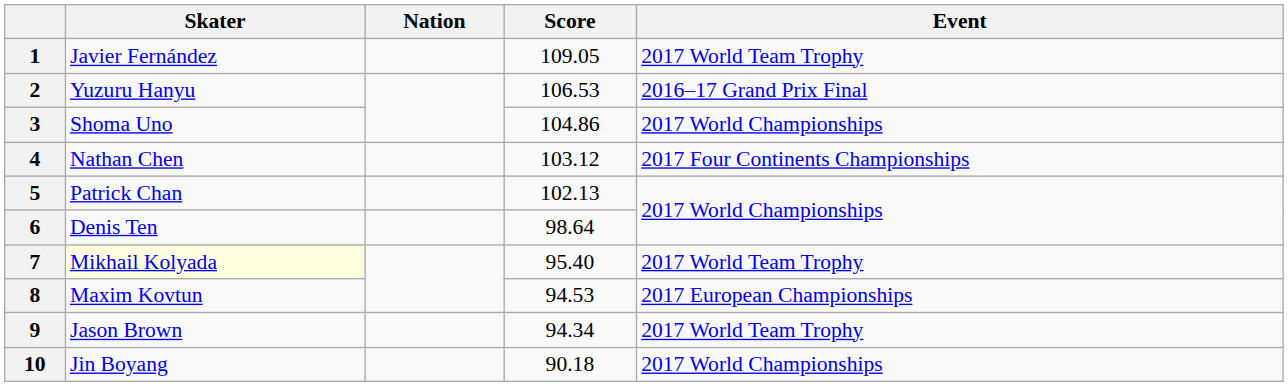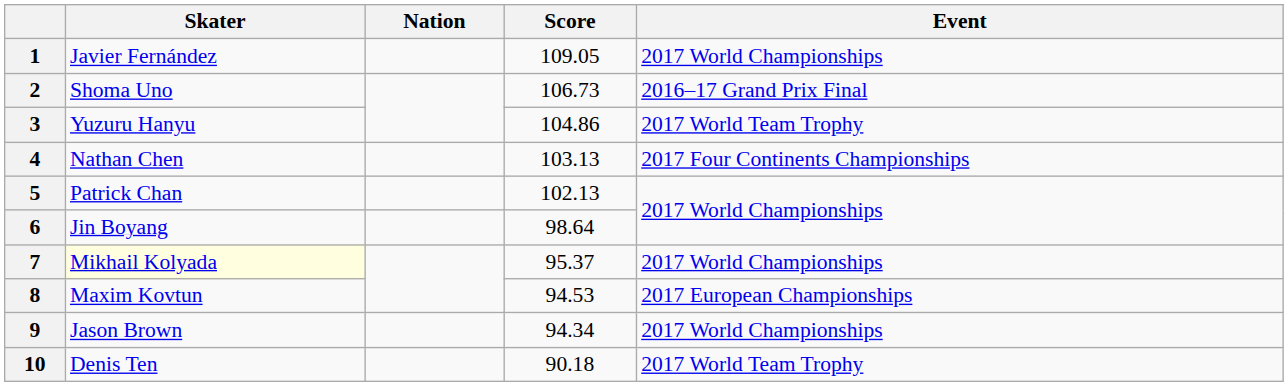1 | Event: 2017 World Team Trophy -> 2017 World Championships
2 | Skater: Yuzuru Hanyu -> Shoma Uno
2 | Score: 106.53 -> 106.73
3 | Skater: Shoma Uno -> Yuzuru Hanyu
3 | Event: 2017 World Championships -> 2017 World Team Trophy
4 | Score: 103.12 -> 103.13
6 | Skater: Denis Ten -> Jin Boyang
7 | Score: 95.40 -> 95.37
7 | Event: 2017 World Team Trophy -> 2017 World Championships
9 | Event: 2017 World Team Trophy -> 2017 World Championships
10 | Skater: Jin Boyang -> Denis Ten
10 | Event: 2017 World Championships -> 2017 World Team Trophy
